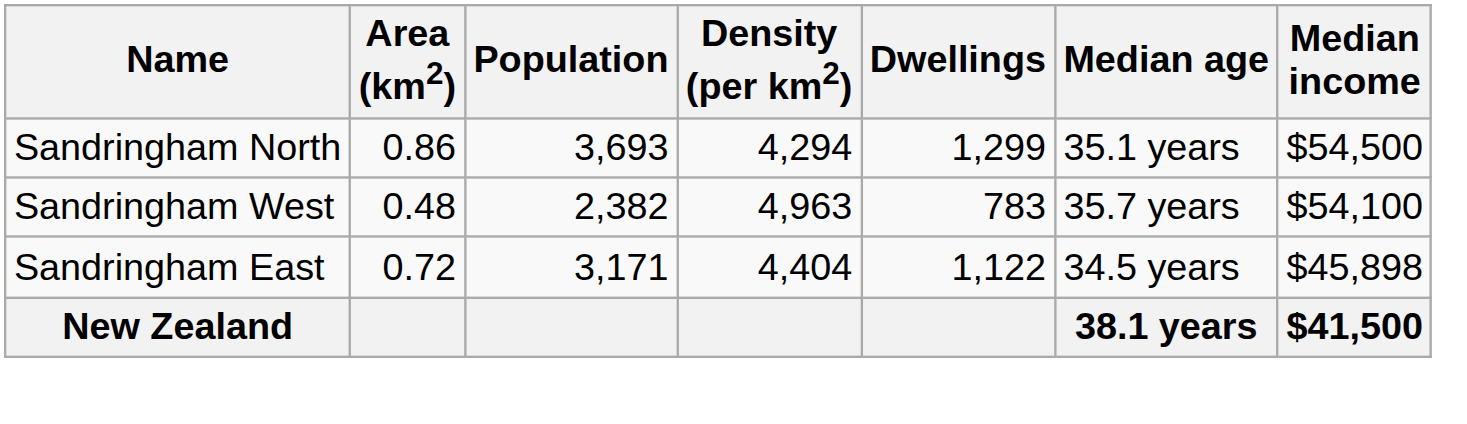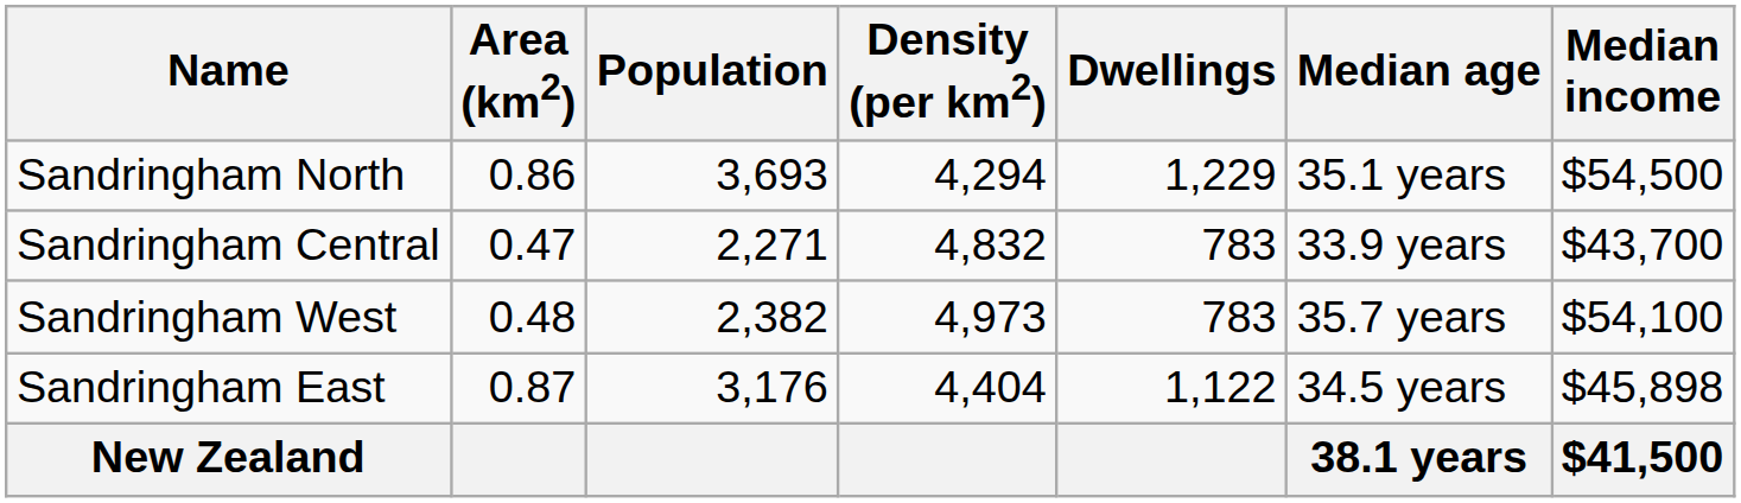Sandringham North | Dwellings: 1,299 -> 1,229
+ row: Sandringham Central | 0.47 | 2,271 | 4,832 | 783 | 33.9 years | $43,700
Sandringham West | Density (per km2): 4,963 -> 4,973
Sandringham East | Area (km2): 0.72 -> 0.87
Sandringham East | Population: 3,171 -> 3,176
